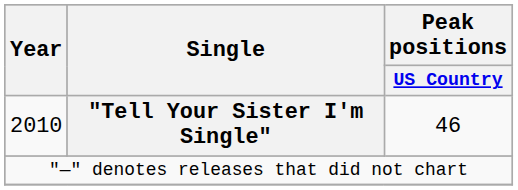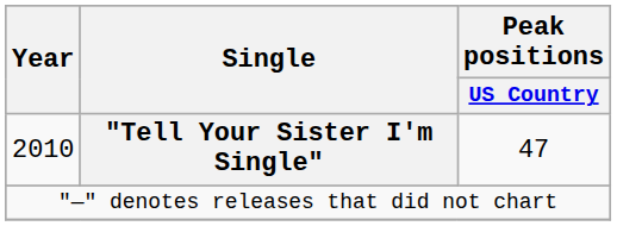2010 | Peak positions / US Country: 46 -> 47
